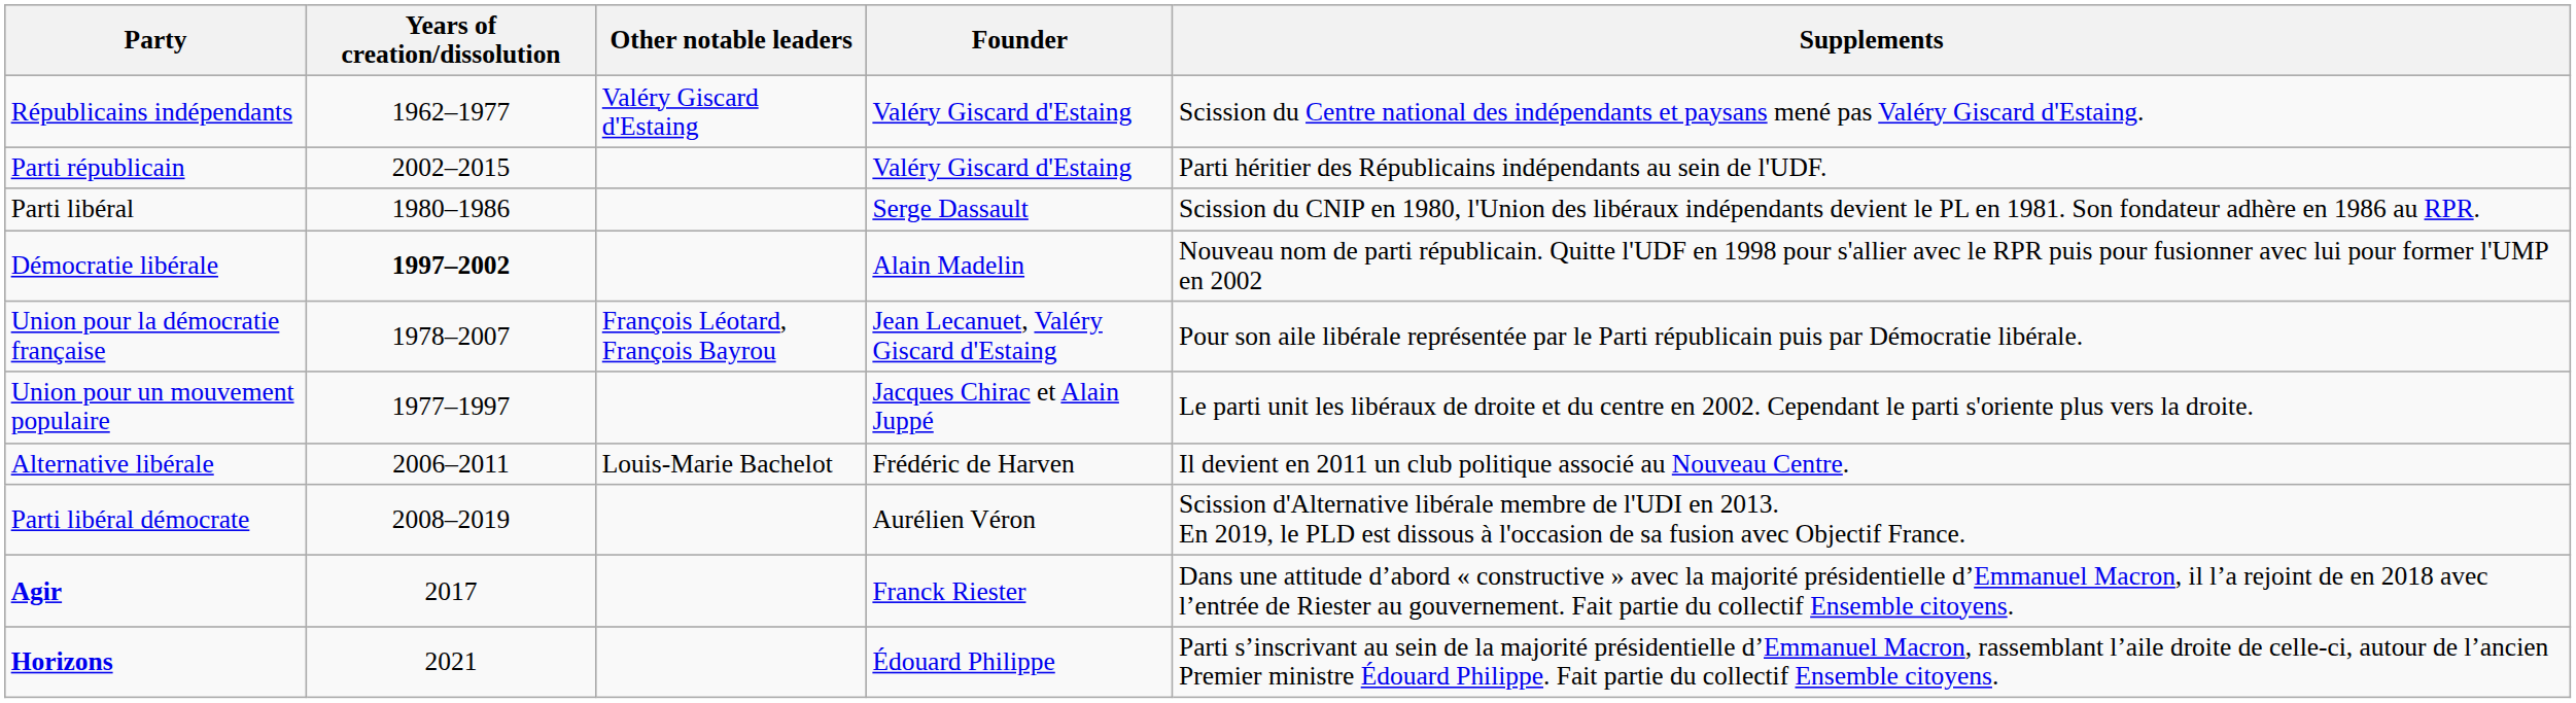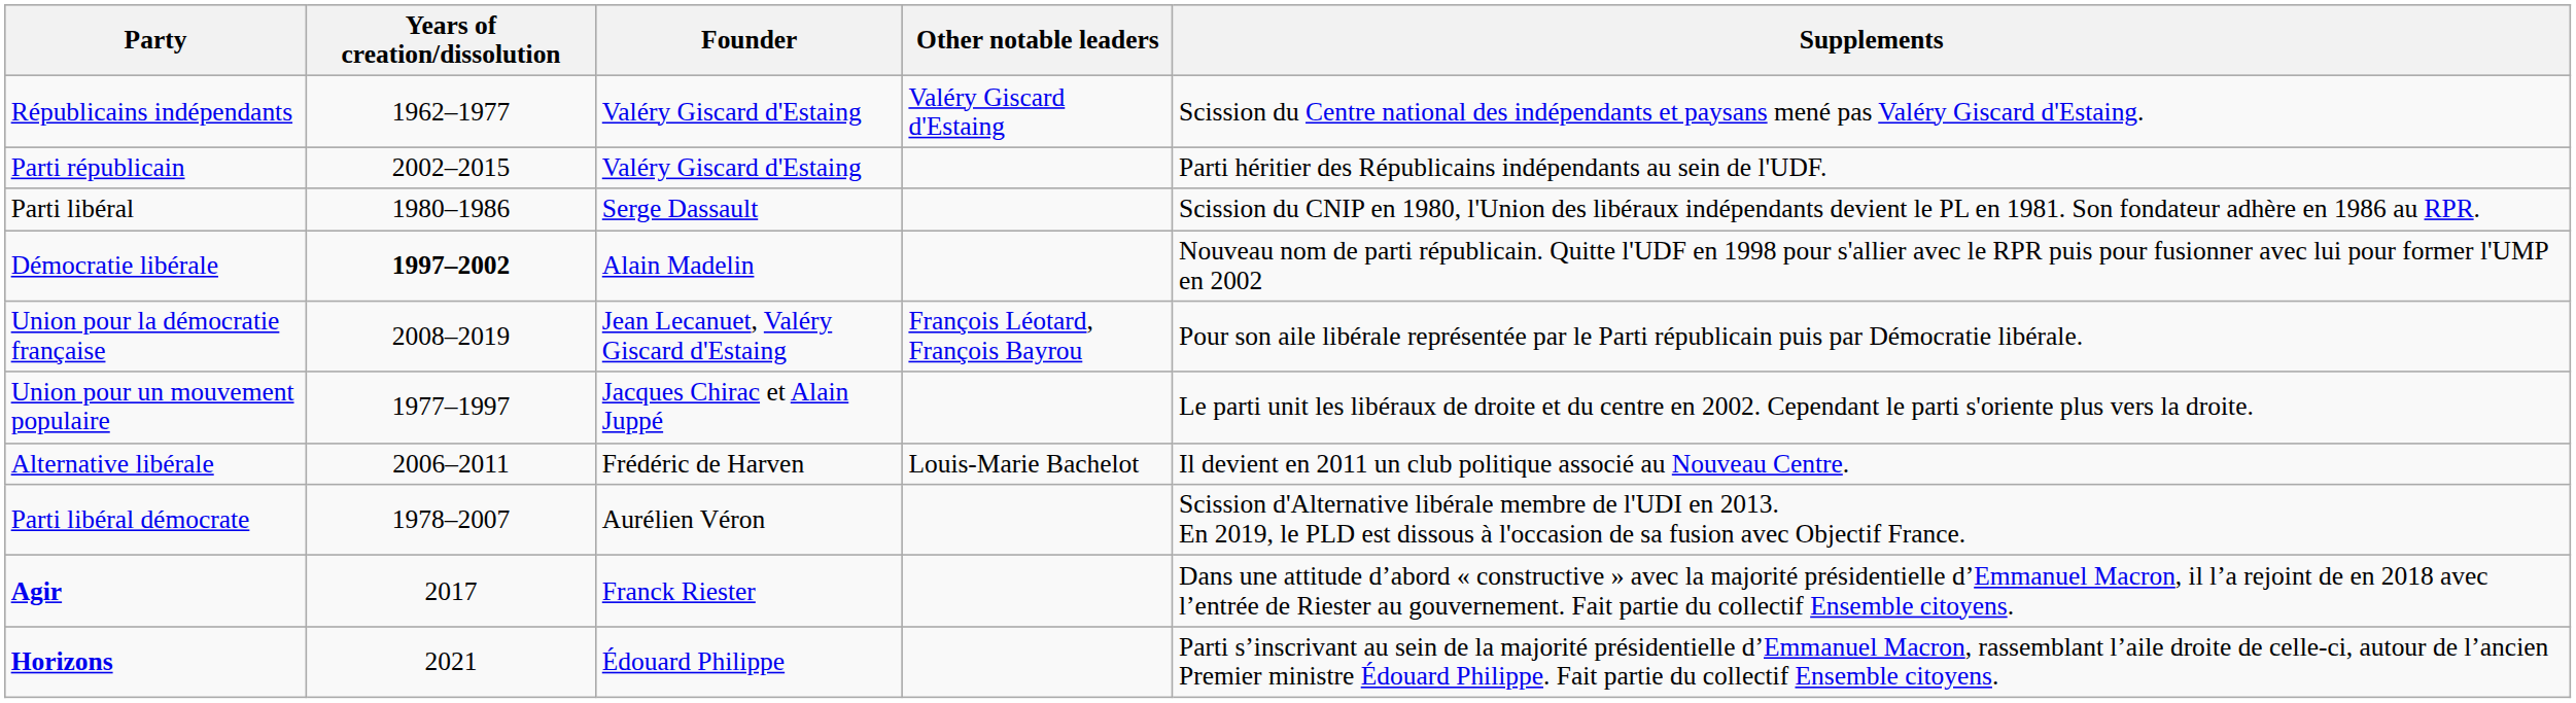columns swapped: Founder <-> Other notable leaders
Union pour la démocratie française | Years of creation/dissolution: 1978–2007 -> 2008–2019
Parti libéral démocrate | Years of creation/dissolution: 2008–2019 -> 1978–2007
